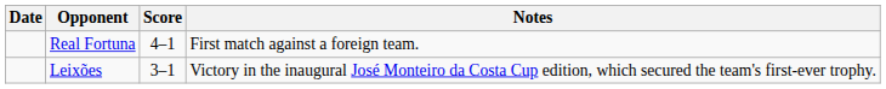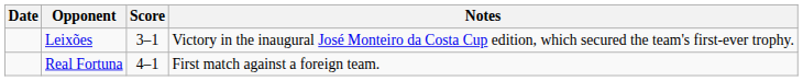rows swapped: Real Fortuna <-> Leixões
